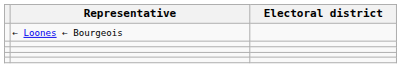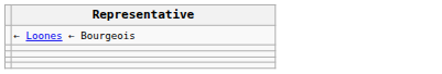- column: Electoral district
